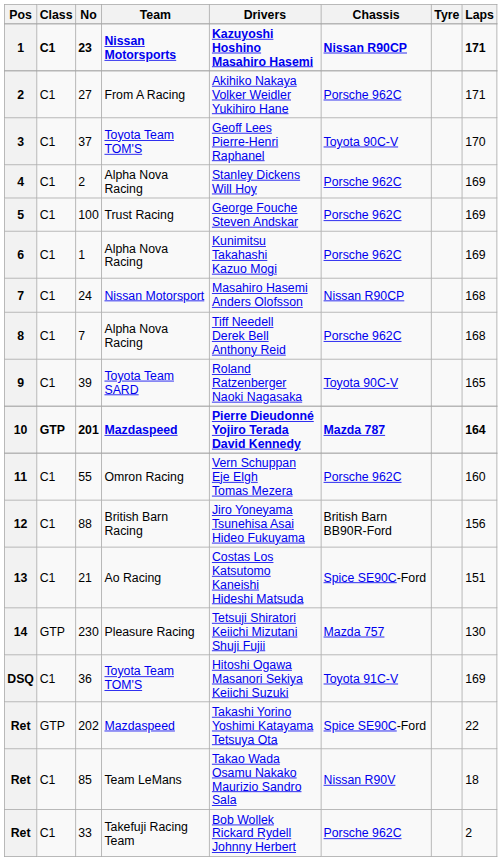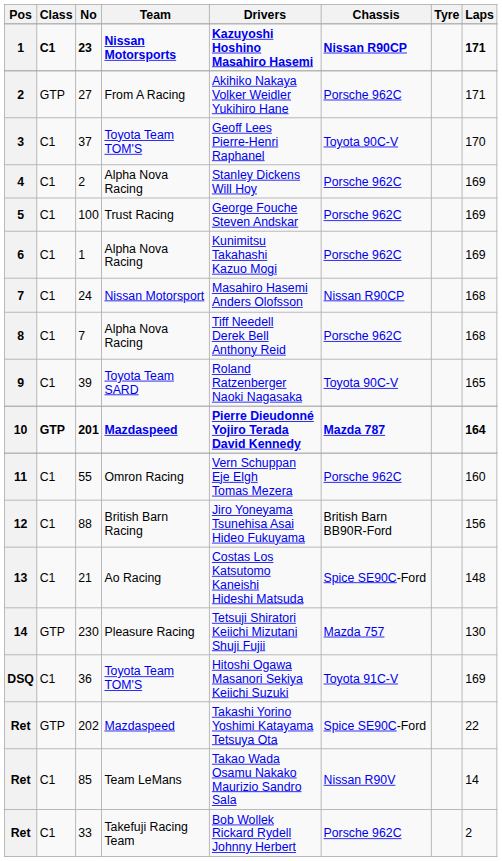27 | Class: C1 -> GTP
21 | Laps: 151 -> 148
85 | Laps: 18 -> 14
